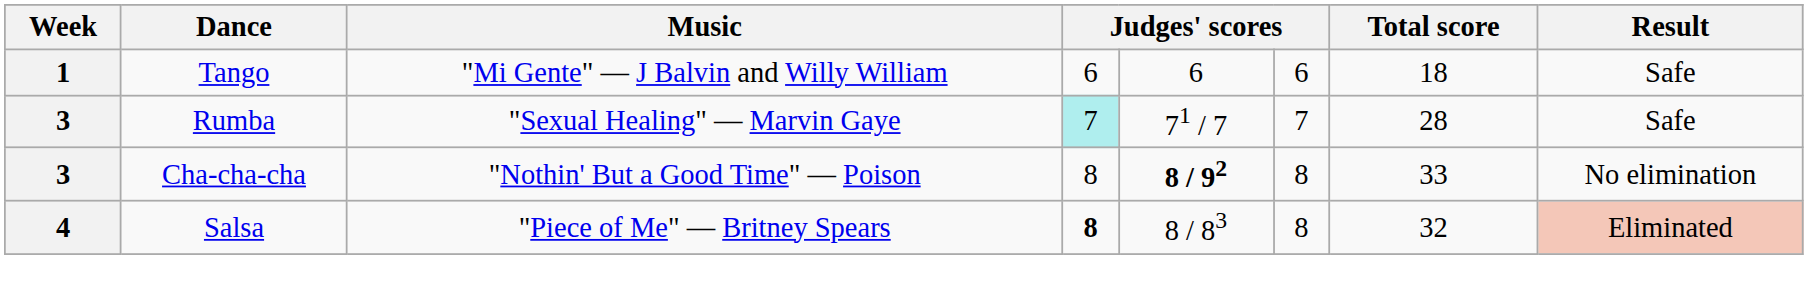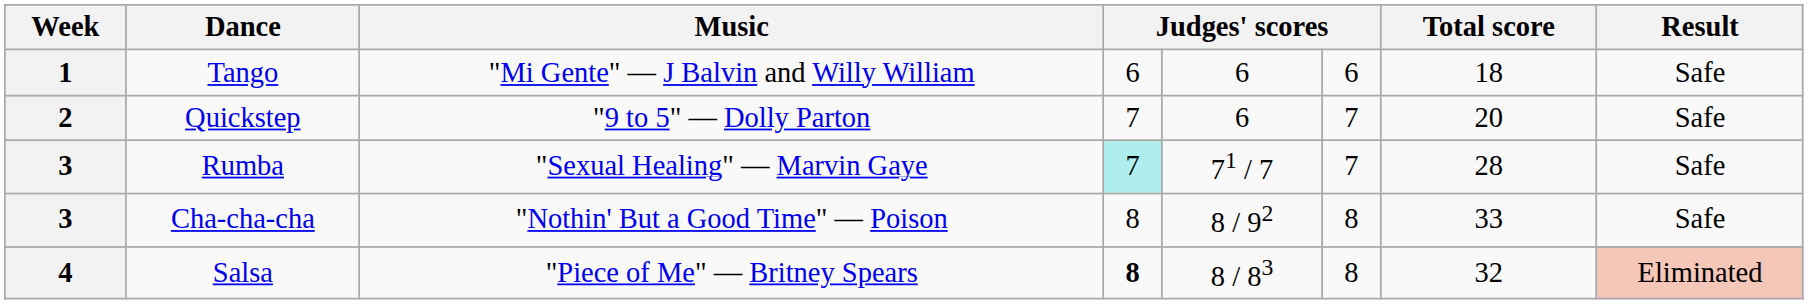+ row: 2 | Quickstep | "9 to 5" — Dolly Parton | 7 | 6 | 7 | 20 | Safe
Cha-cha-cha | column 5: bold -> normal
Cha-cha-cha | Result: No elimination -> Safe
